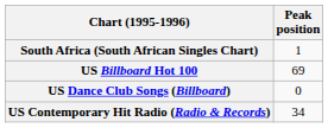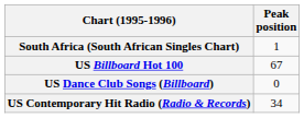US Billboard Hot 100 | Peak position: 69 -> 67
